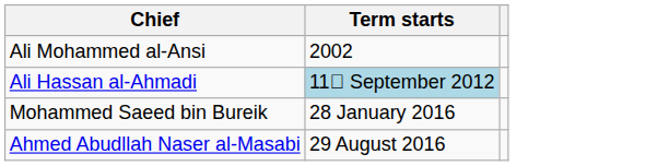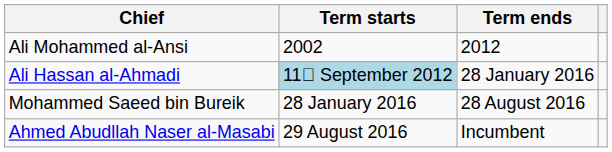+ column: Term ends | 2012 | 28 January 2016 | 28 August 2016 | Incumbent
